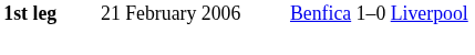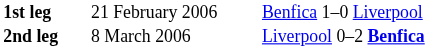+ row: 2nd leg | 8 March 2006 | Liverpool 0–2 Benfica
